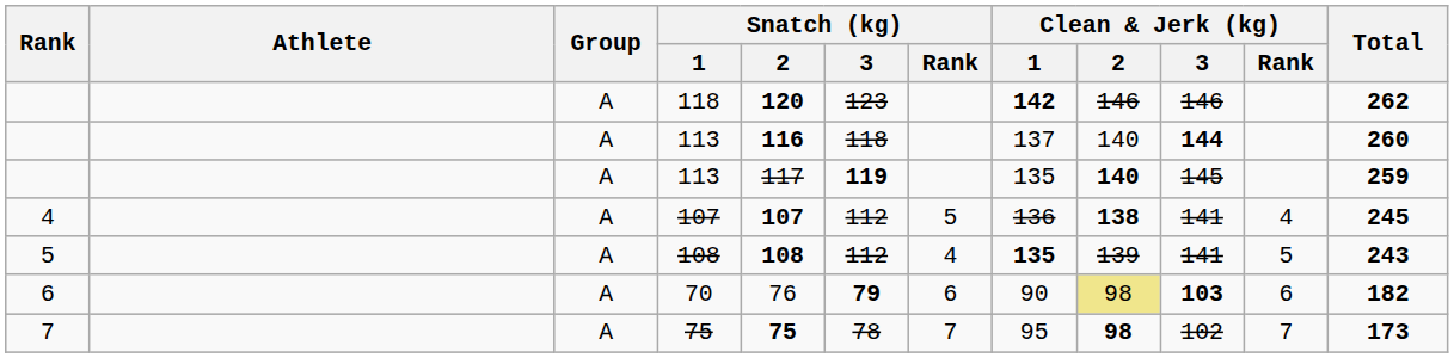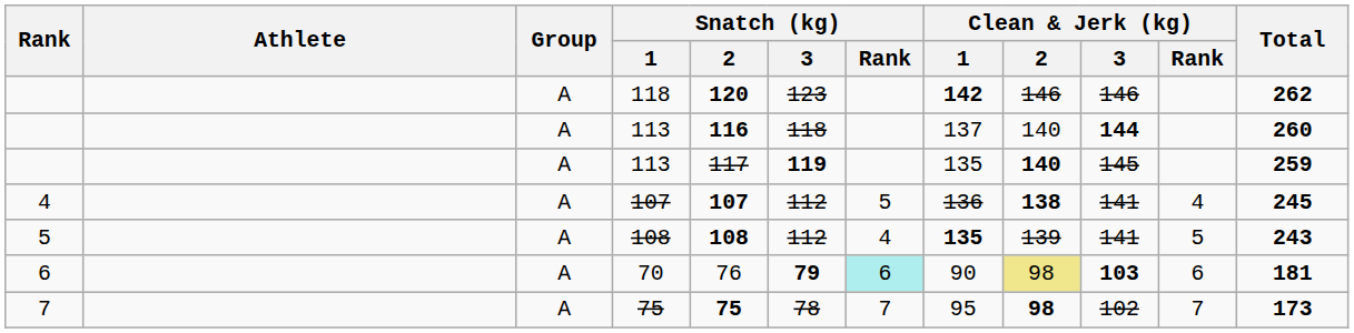70 | Snatch (kg) / Rank: no background -> paleturquoise background
70 | Total: 182 -> 181
